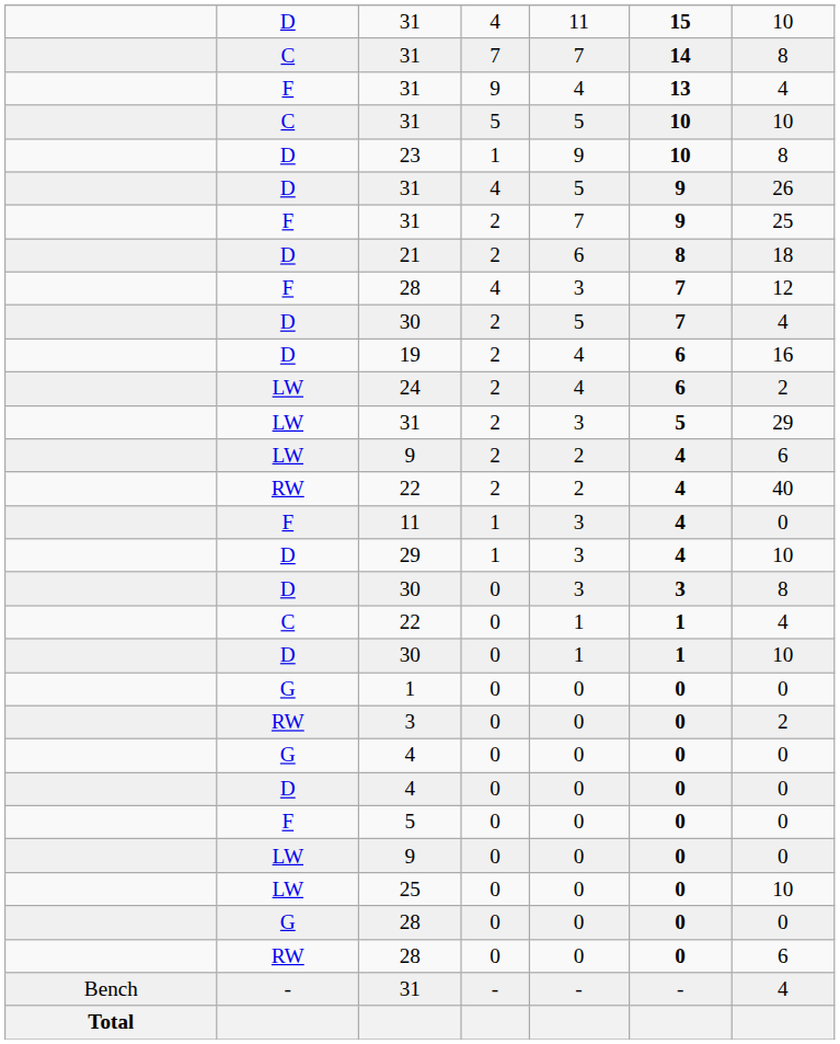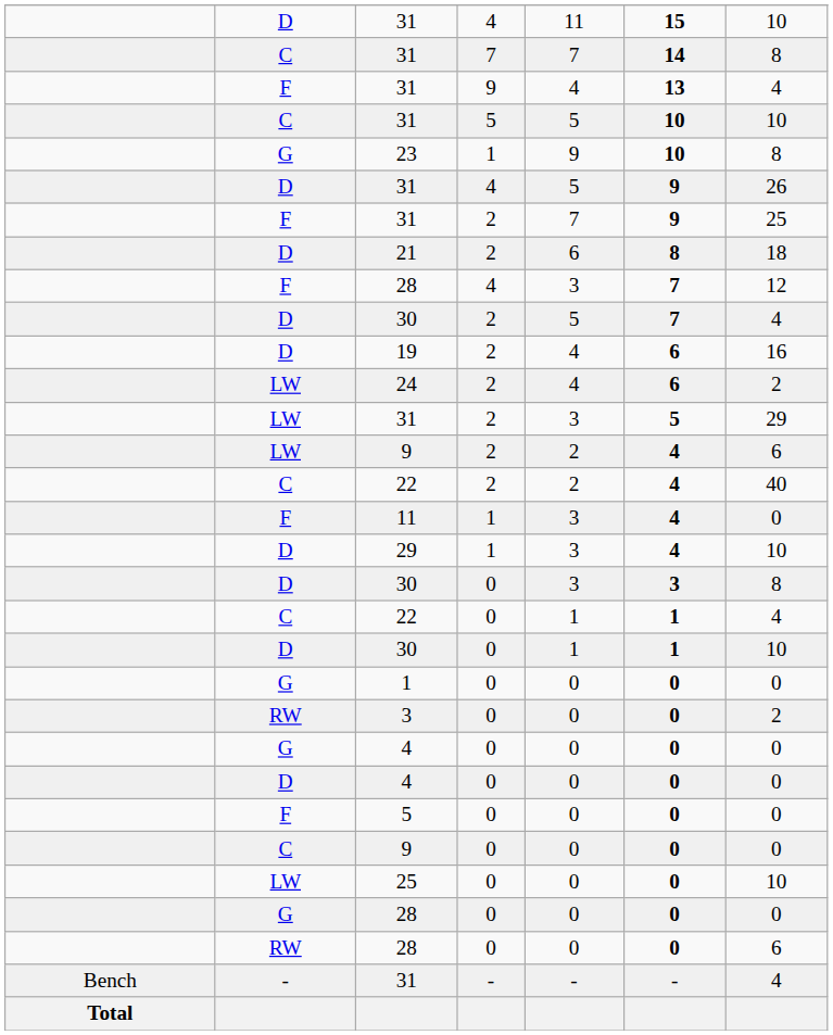23 | column 2: D -> G
22 / 2 | column 2: RW -> C
9 / 0 | column 2: LW -> C
